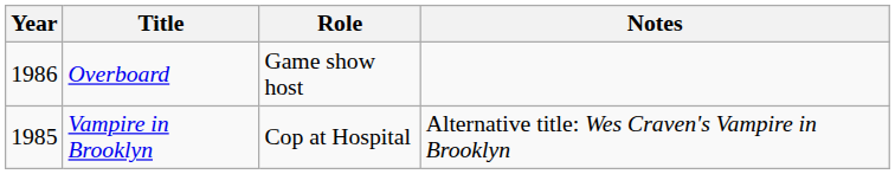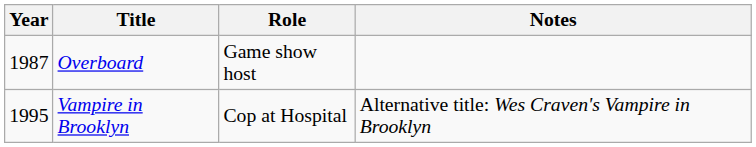Overboard | Year: 1986 -> 1987
Vampire in Brooklyn | Year: 1985 -> 1995
